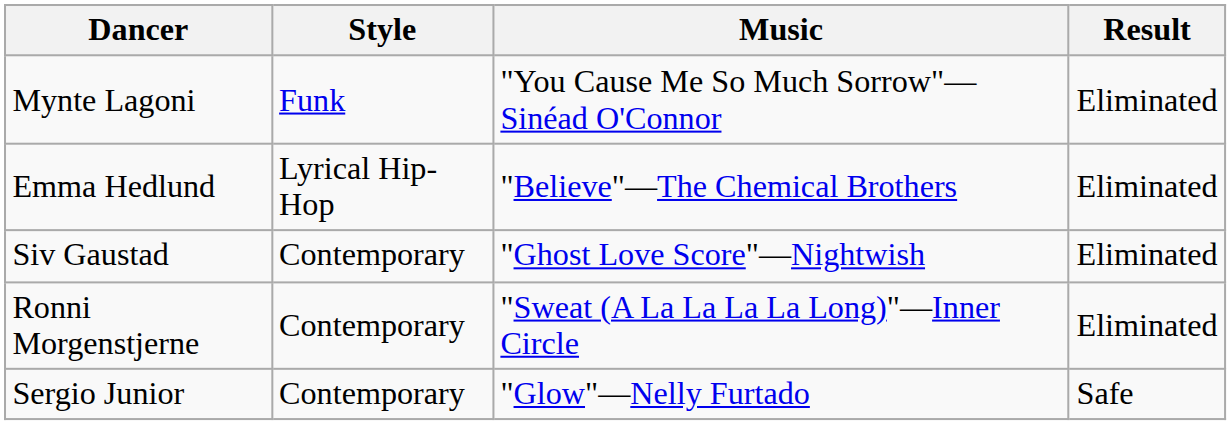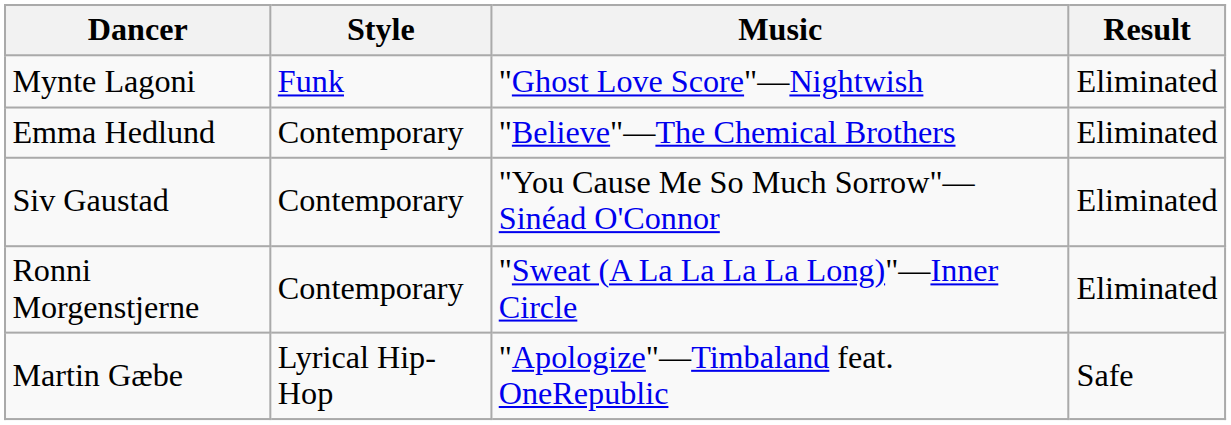Mynte Lagoni | Music: "You Cause Me So Much Sorrow"—Sinéad O'Connor -> "Ghost Love Score"—Nightwish
Emma Hedlund | Style: Lyrical Hip-Hop -> Contemporary
Siv Gaustad | Music: "Ghost Love Score"—Nightwish -> "You Cause Me So Much Sorrow"—Sinéad O'Connor
- row: Sergio Junior | Contemporary | "Glow"—Nelly Furtado | Safe
+ row: Martin Gæbe | Lyrical Hip-Hop | "Apologize"—Timbaland feat. OneRepublic | Safe
